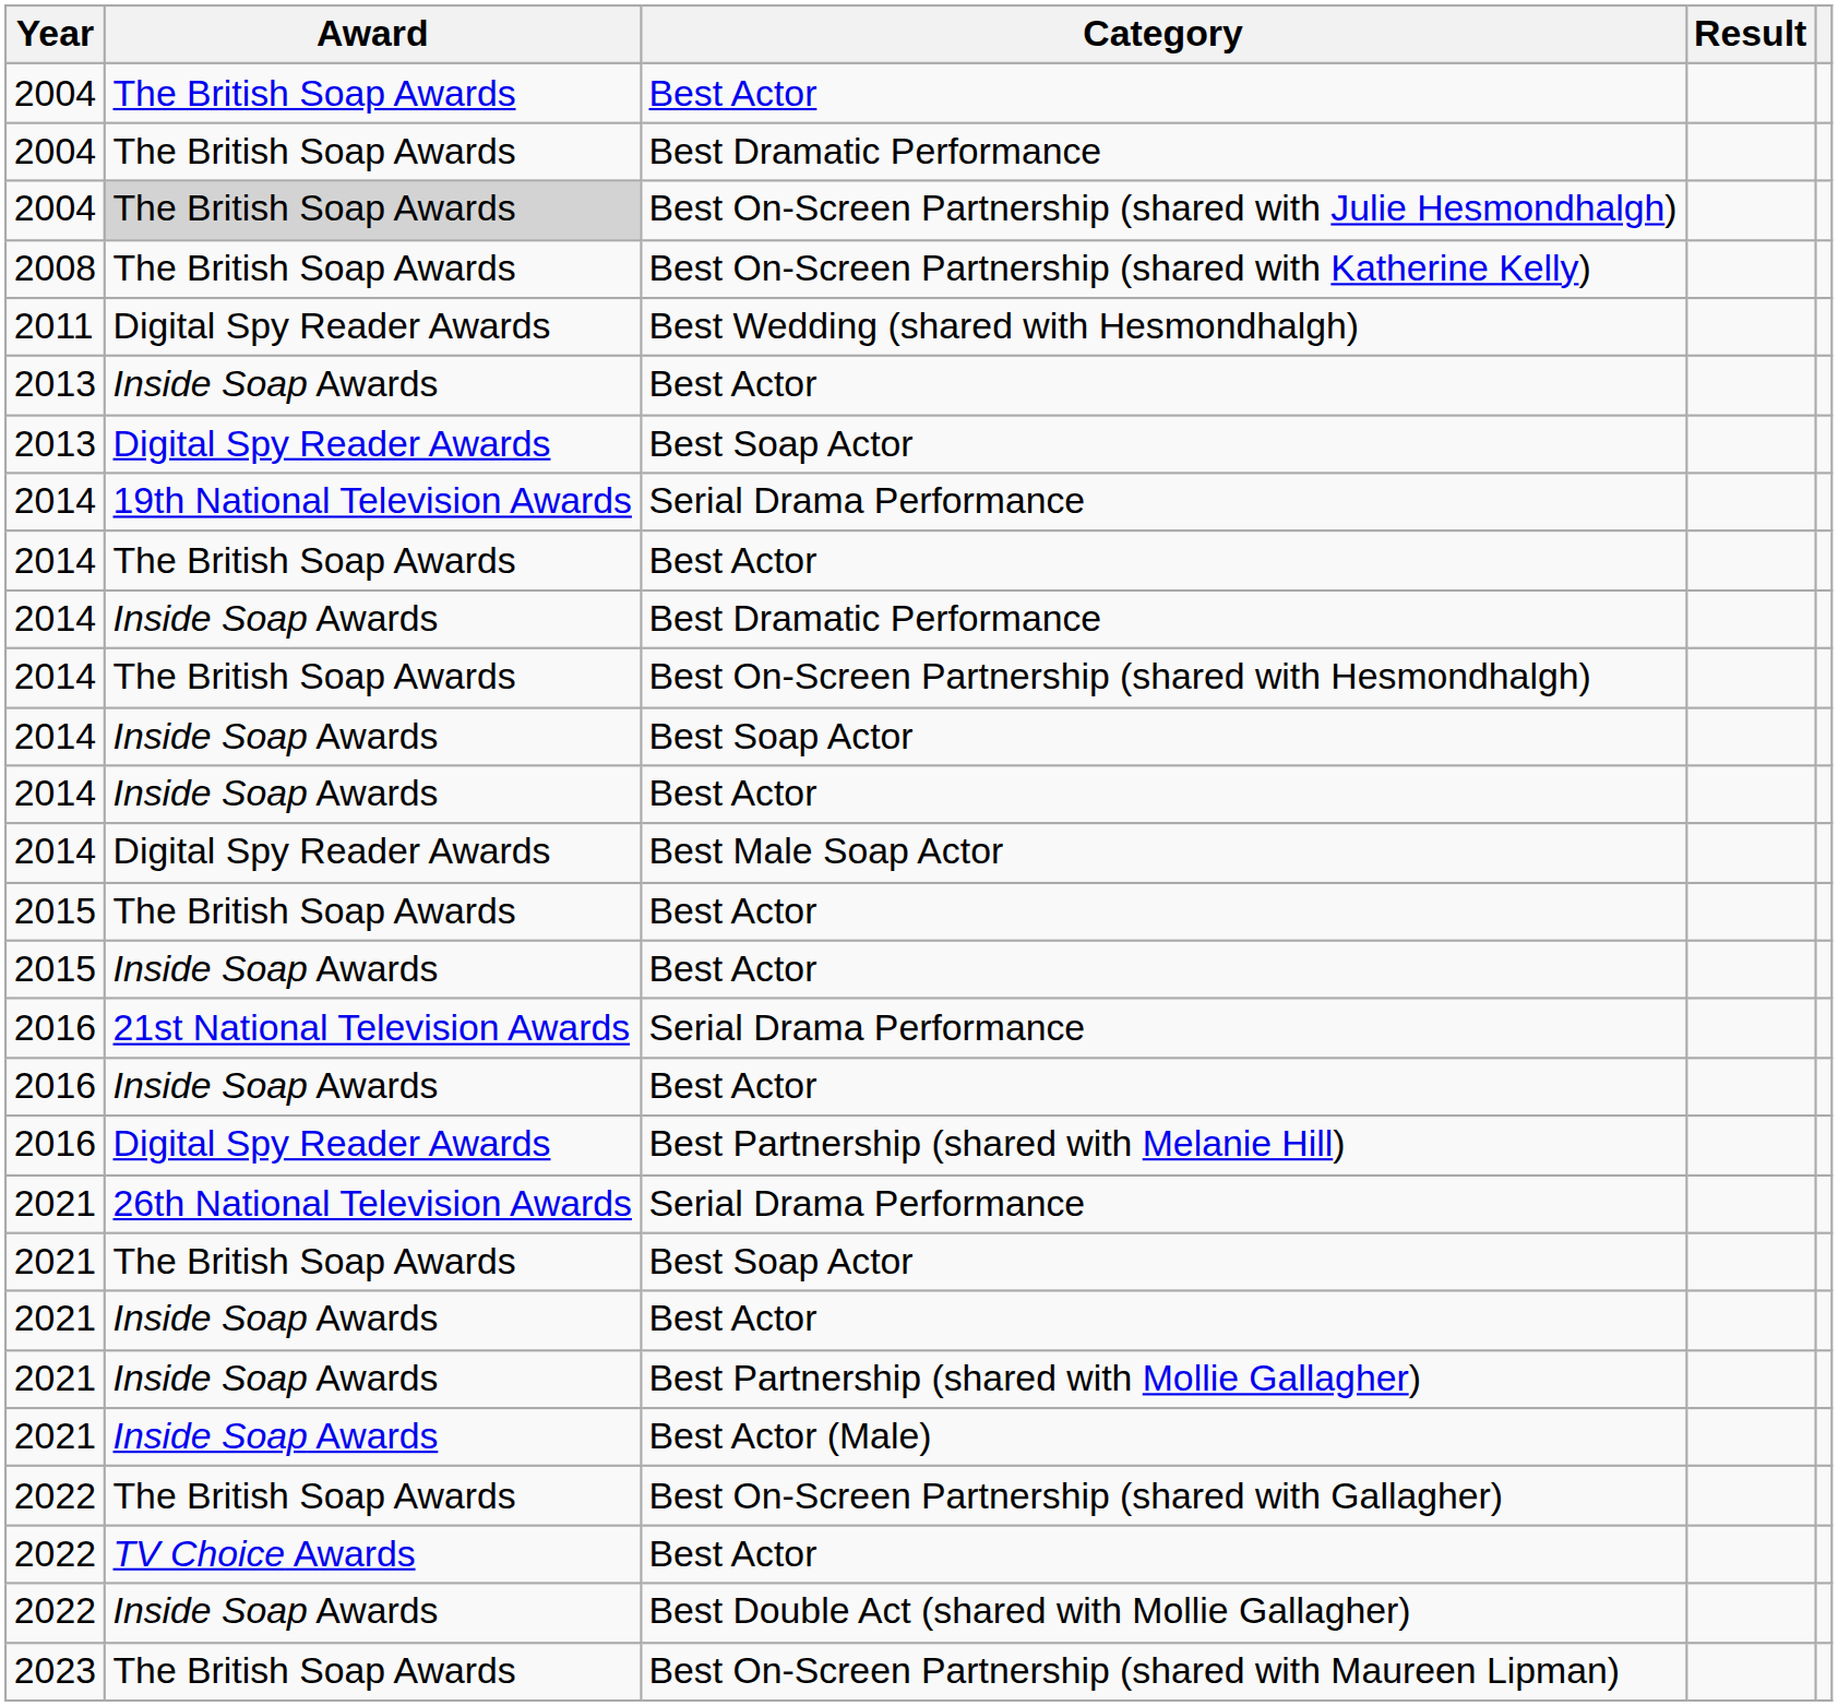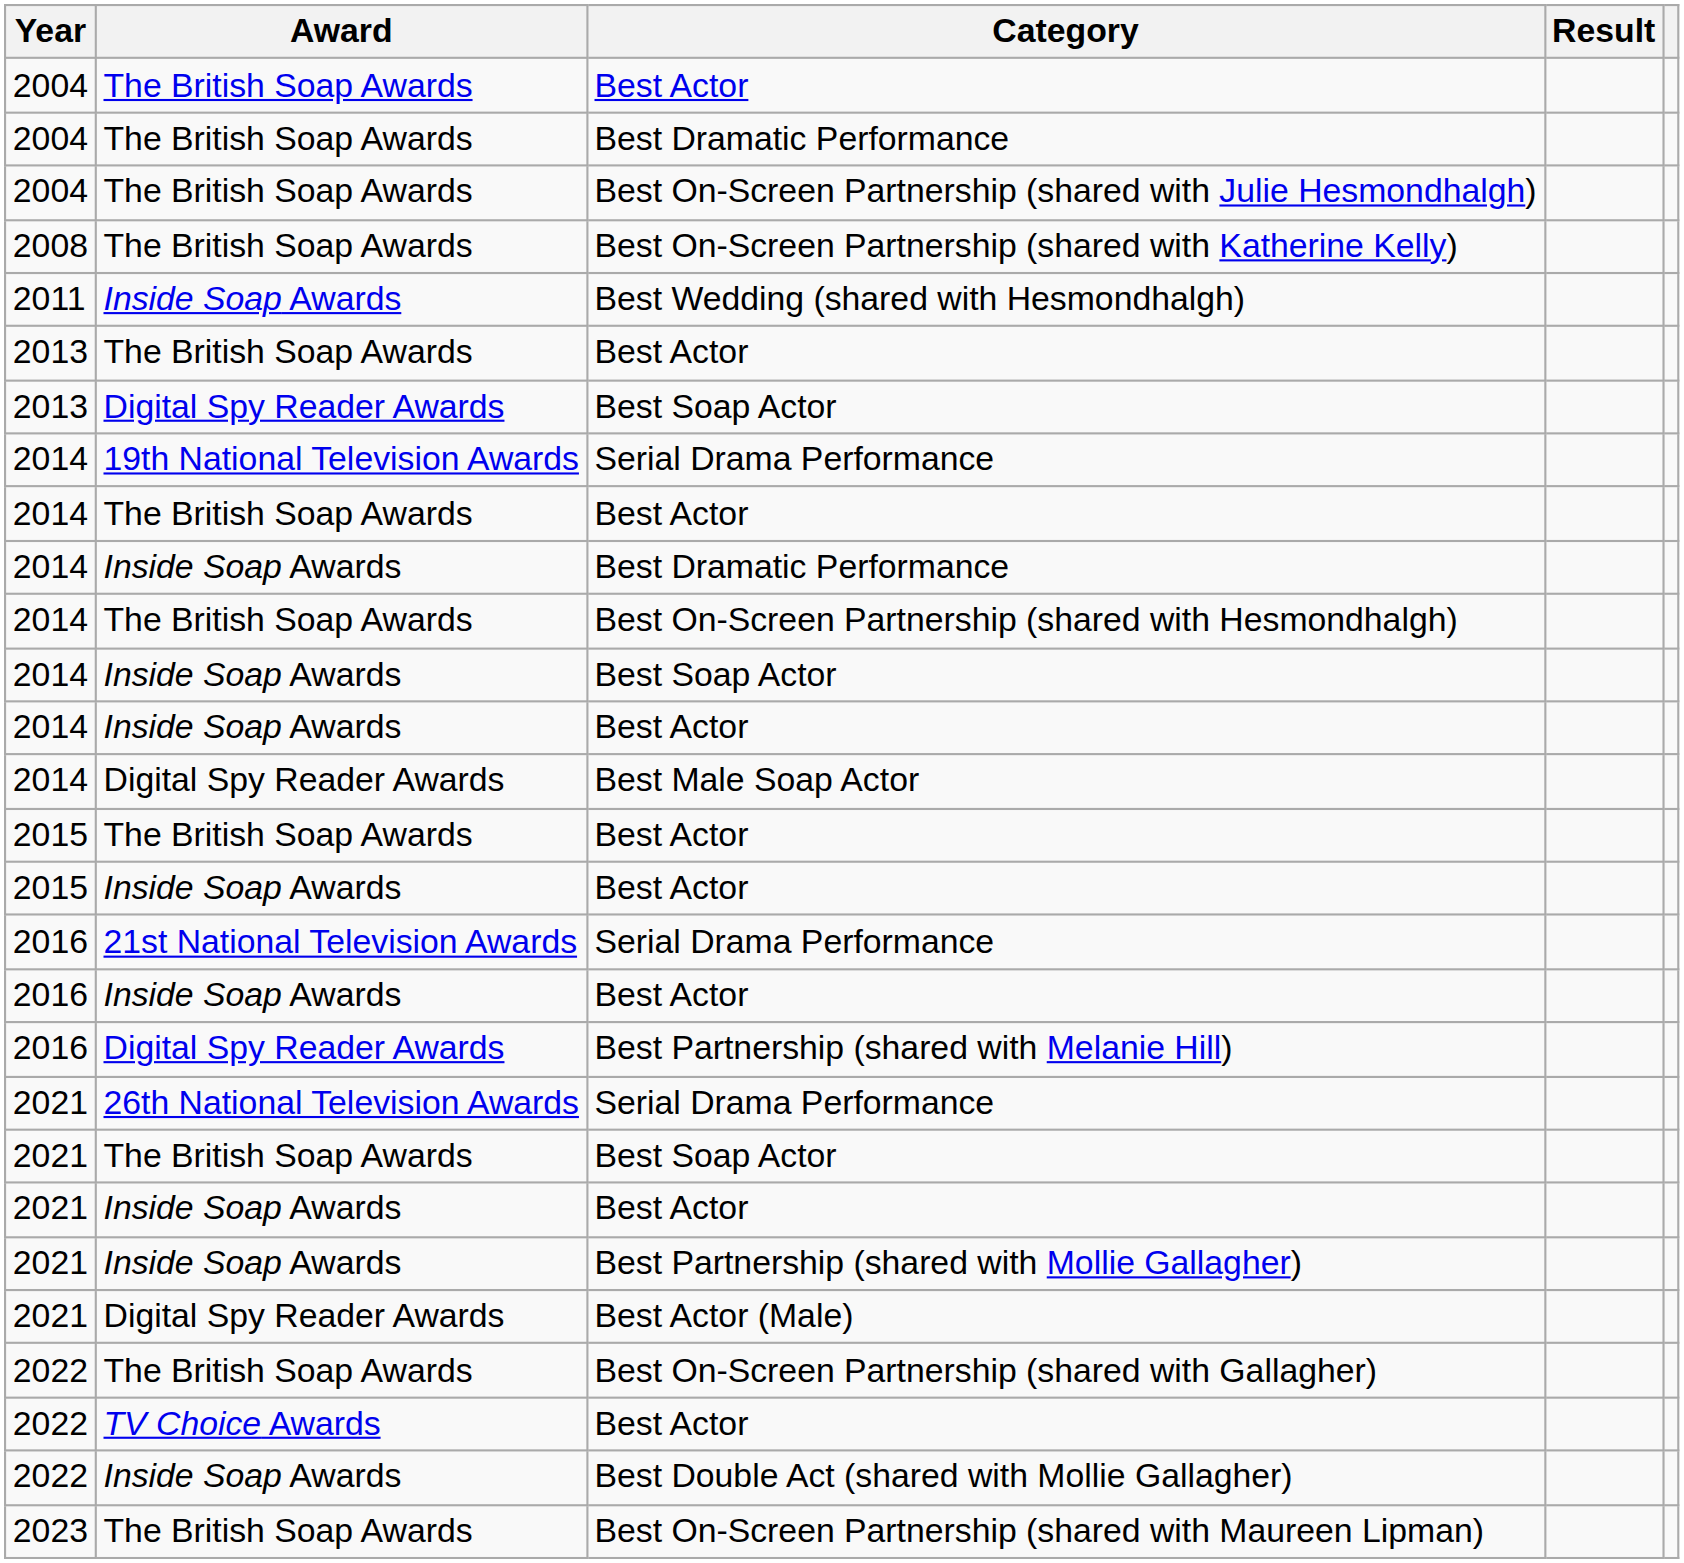Best On-Screen Partnership (shared with Julie Hesmondhalgh) | Award: lightgrey background -> no background
Best Wedding (shared with Hesmondhalgh) | Award: Digital Spy Reader Awards -> Inside Soap Awards
2013 / Best Actor | Award: Inside Soap Awards -> The British Soap Awards
Best Actor (Male) | Award: Inside Soap Awards -> Digital Spy Reader Awards
